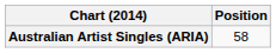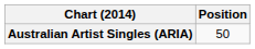Australian Artist Singles (ARIA) | Position: 58 -> 50
